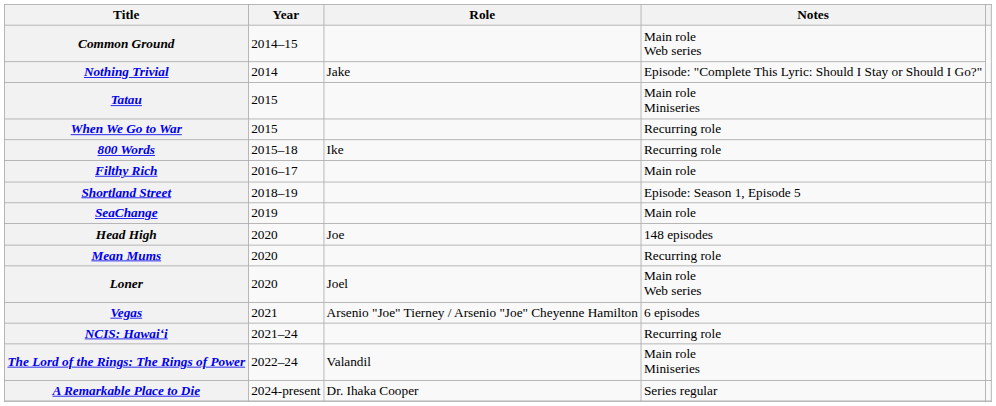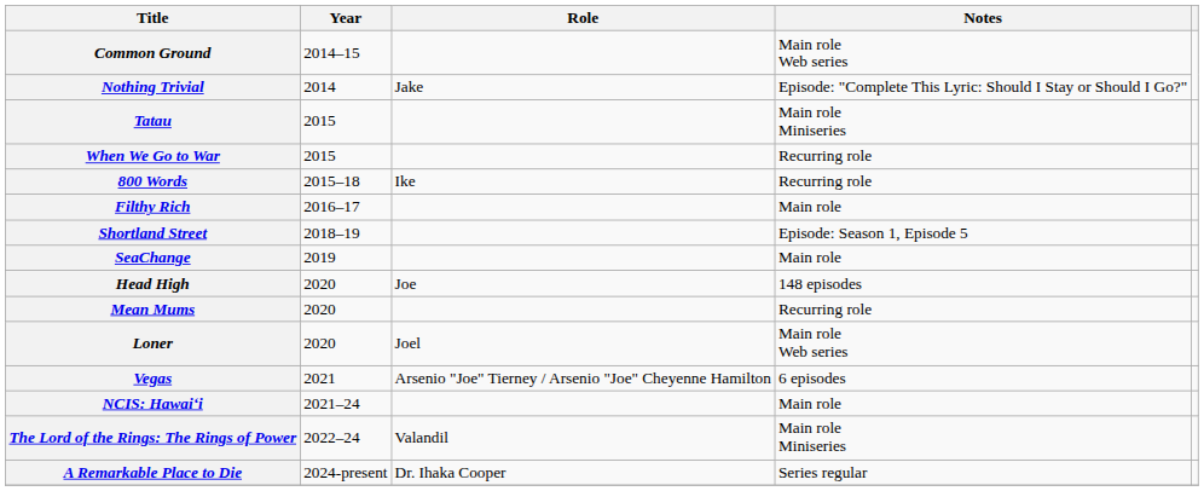NCIS: Hawaiʻi | Notes: Recurring role -> Main role
